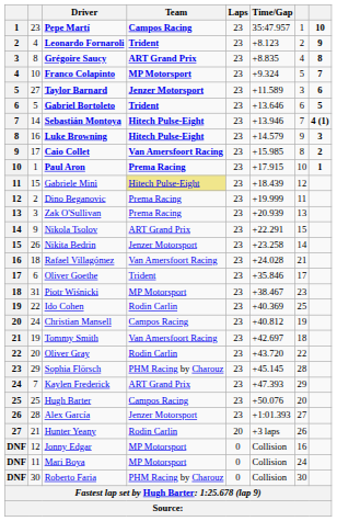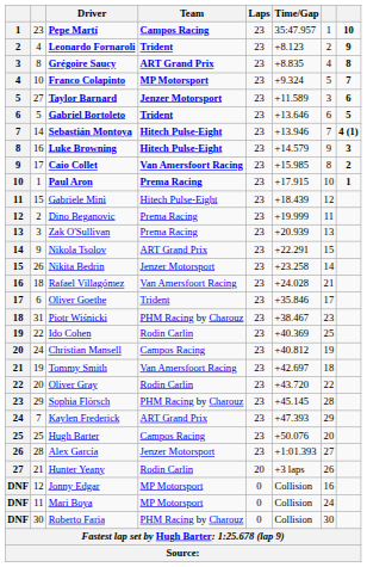Gabriele Minì | Team: khaki background -> no background
Piotr Wiśnicki | Team: MP Motorsport -> PHM Racing by Charouz
